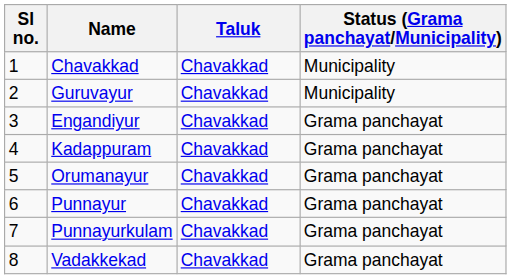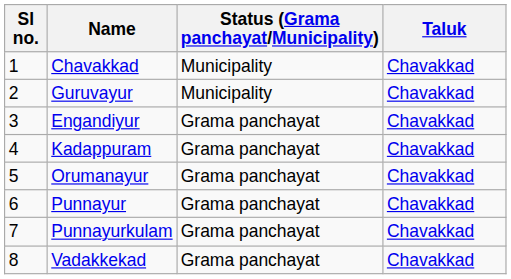columns swapped: Status (Grama panchayat/Municipality) <-> Taluk
